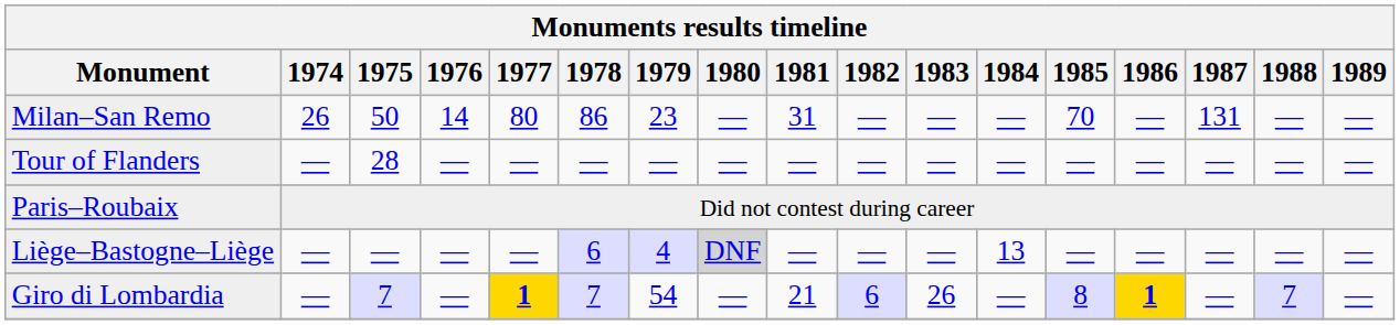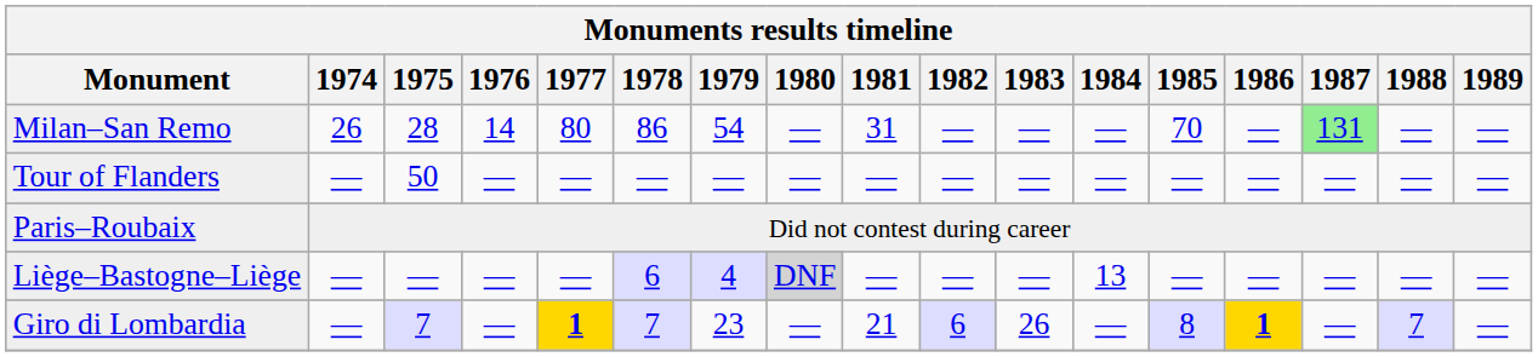Milan–San Remo | 1975: 50 -> 28
Milan–San Remo | 1979: 23 -> 54
Milan–San Remo | 1987: no background -> lightgreen background
Tour of Flanders | 1975: 28 -> 50
Giro di Lombardia | 1979: 54 -> 23
